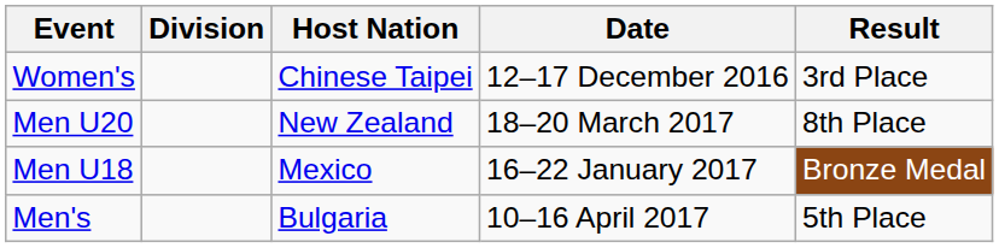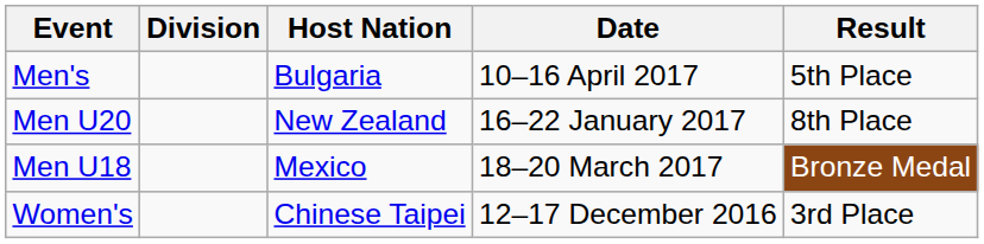rows swapped: Men's <-> Women's
Men U20 | Date: 18–20 March 2017 -> 16–22 January 2017
Men U18 | Date: 16–22 January 2017 -> 18–20 March 2017
